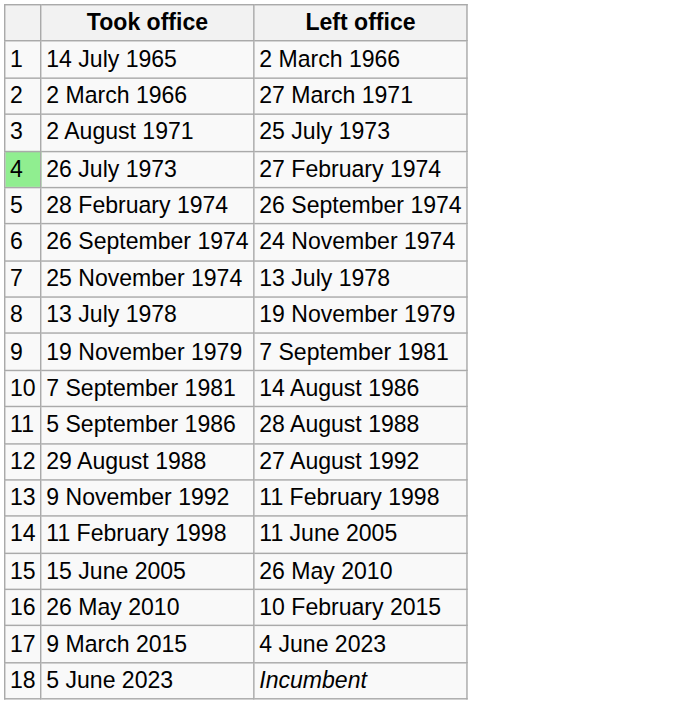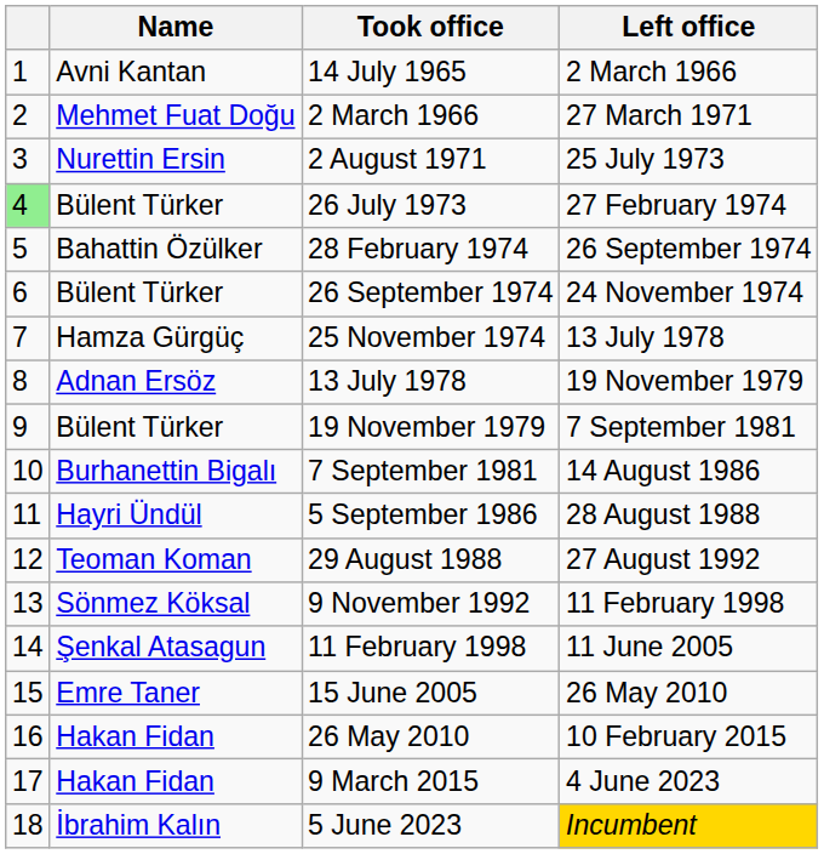+ column: Name | Avni Kantan | Mehmet Fuat Doğu | Nurettin Ersin | Bülent Türker | Bahattin Özülker | Bülent Türker | Hamza Gürgüç | Adnan Ersöz | Bülent Türker | Burhanettin Bigalı | Hayri Ündül | Teoman Koman | Sönmez Köksal | Şenkal Atasagun | Emre Taner | Hakan Fidan | Hakan Fidan | İbrahim Kalın
5 June 2023 | Left office: no background -> gold background
